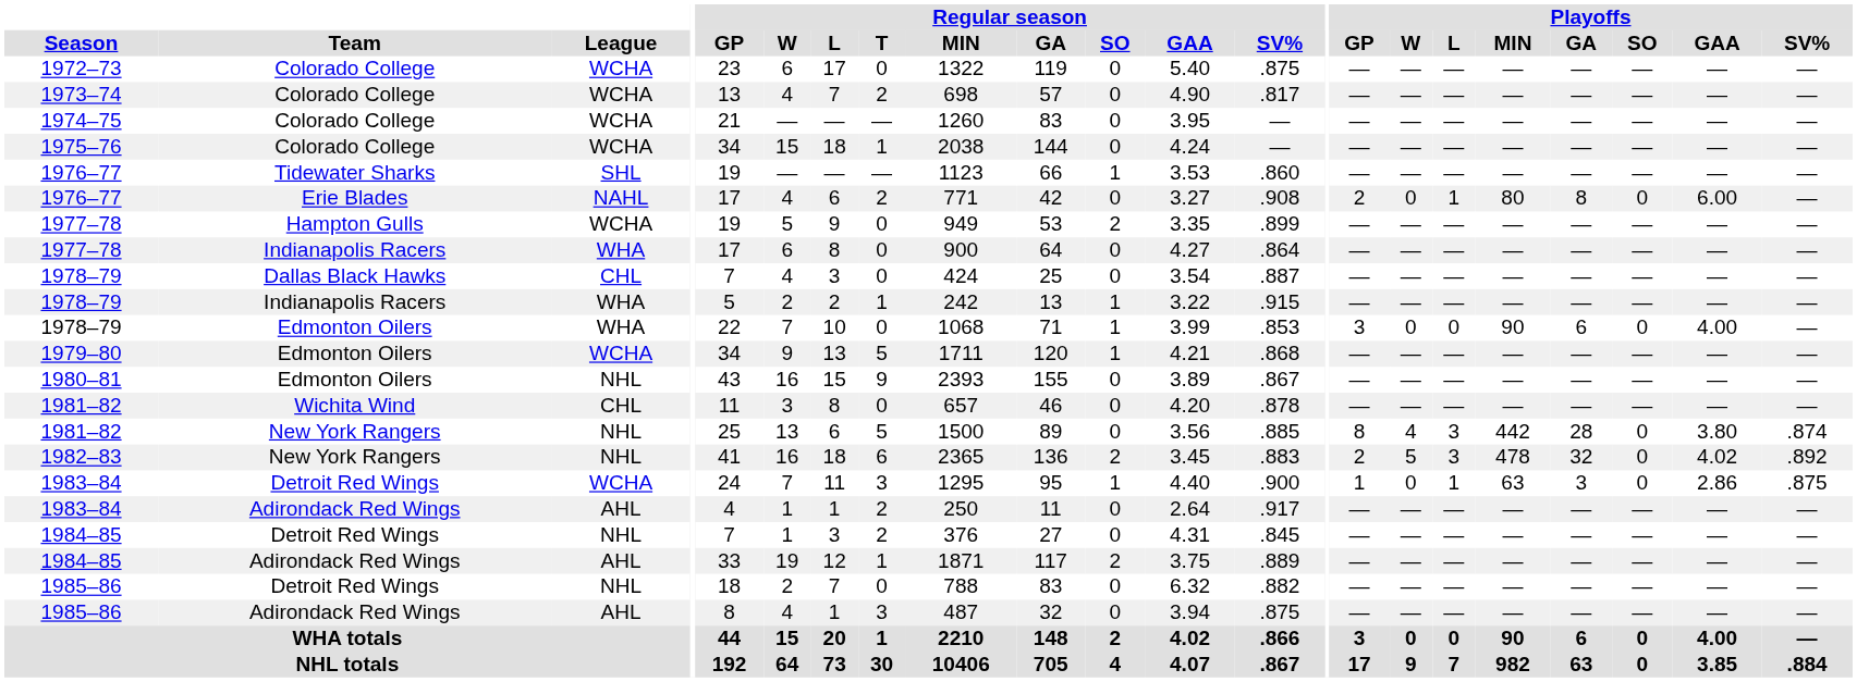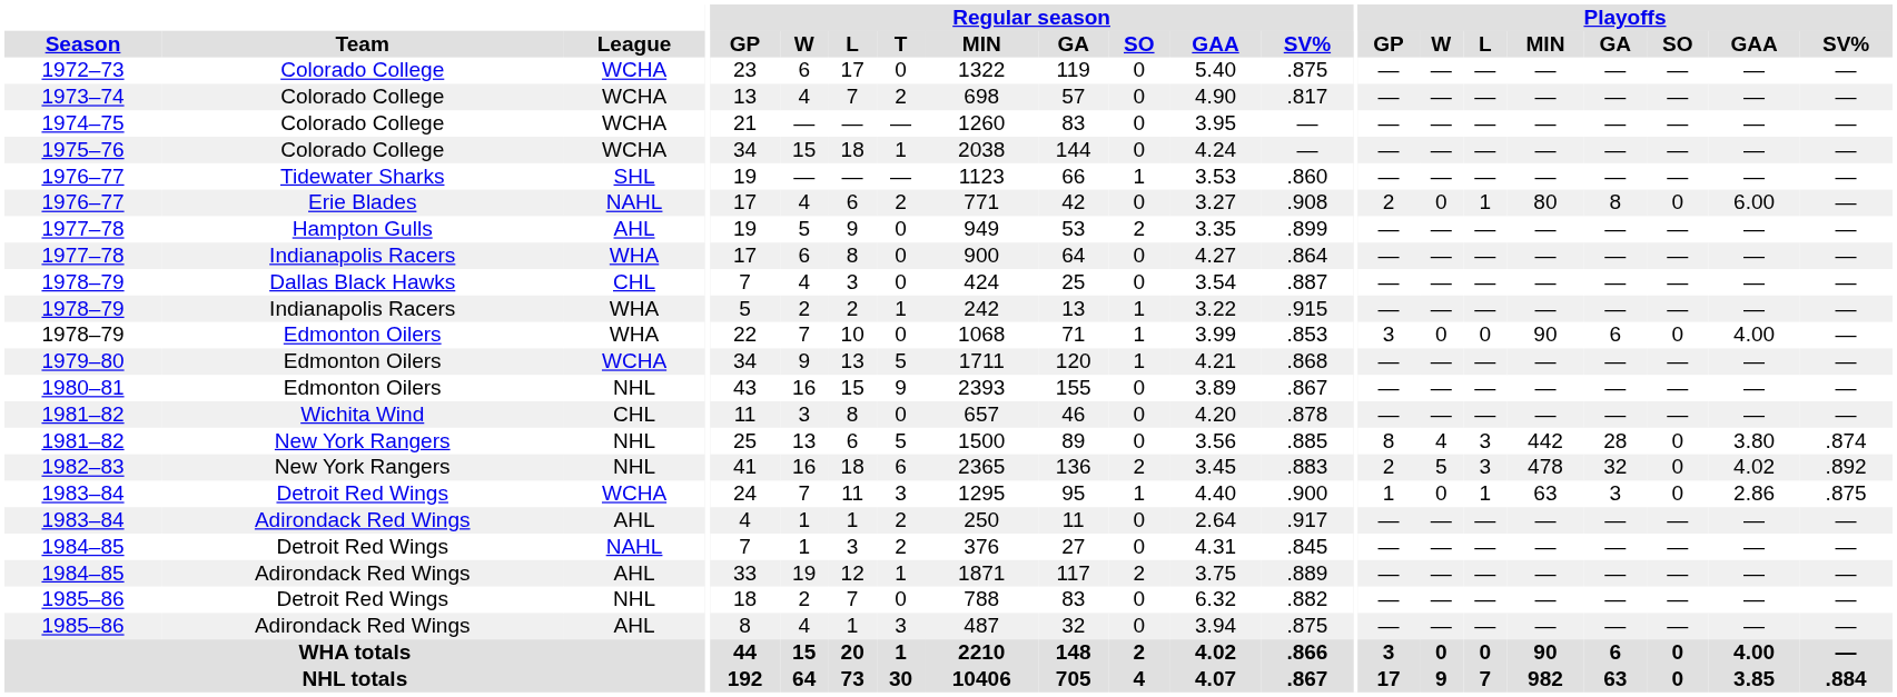1977–78 / Hampton Gulls | League: WCHA -> AHL
1984–85 / Detroit Red Wings | League: NHL -> NAHL
